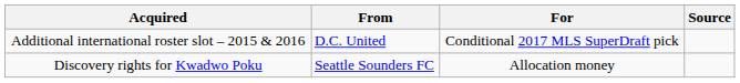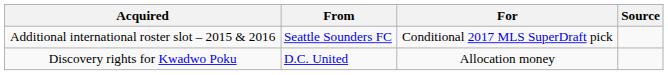Additional international roster slot – 2015 & 2016 | From: D.C. United -> Seattle Sounders FC
Discovery rights for Kwadwo Poku | From: Seattle Sounders FC -> D.C. United
